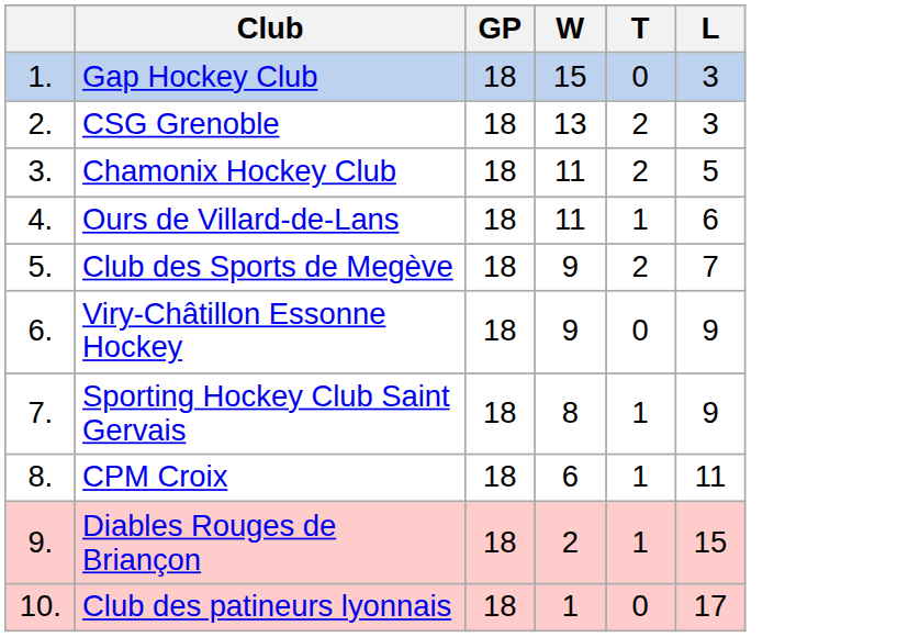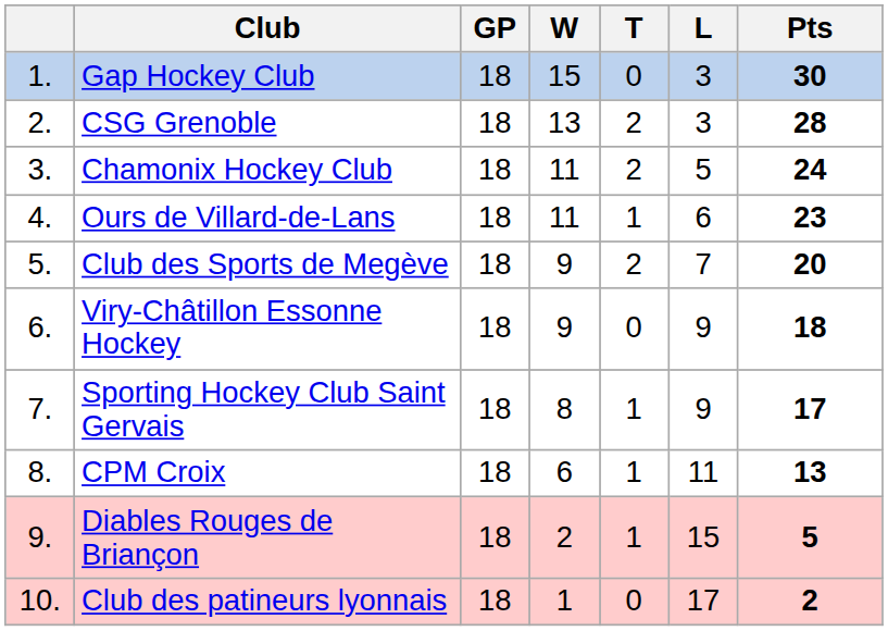+ column: Pts | 30 | 28 | 24 | 23 | 20 | 18 | 17 | 13 | 5 | 2
